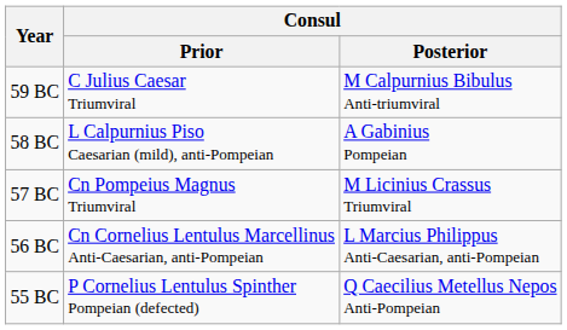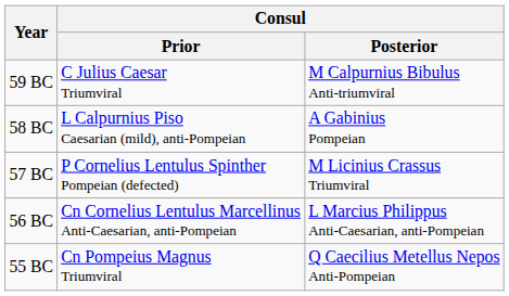57 BC | Consul / Prior: Cn Pompeius Magnus Triumviral -> P Cornelius Lentulus Spinther Pompeian (defected)
55 BC | Consul / Prior: P Cornelius Lentulus Spinther Pompeian (defected) -> Cn Pompeius Magnus Triumviral
